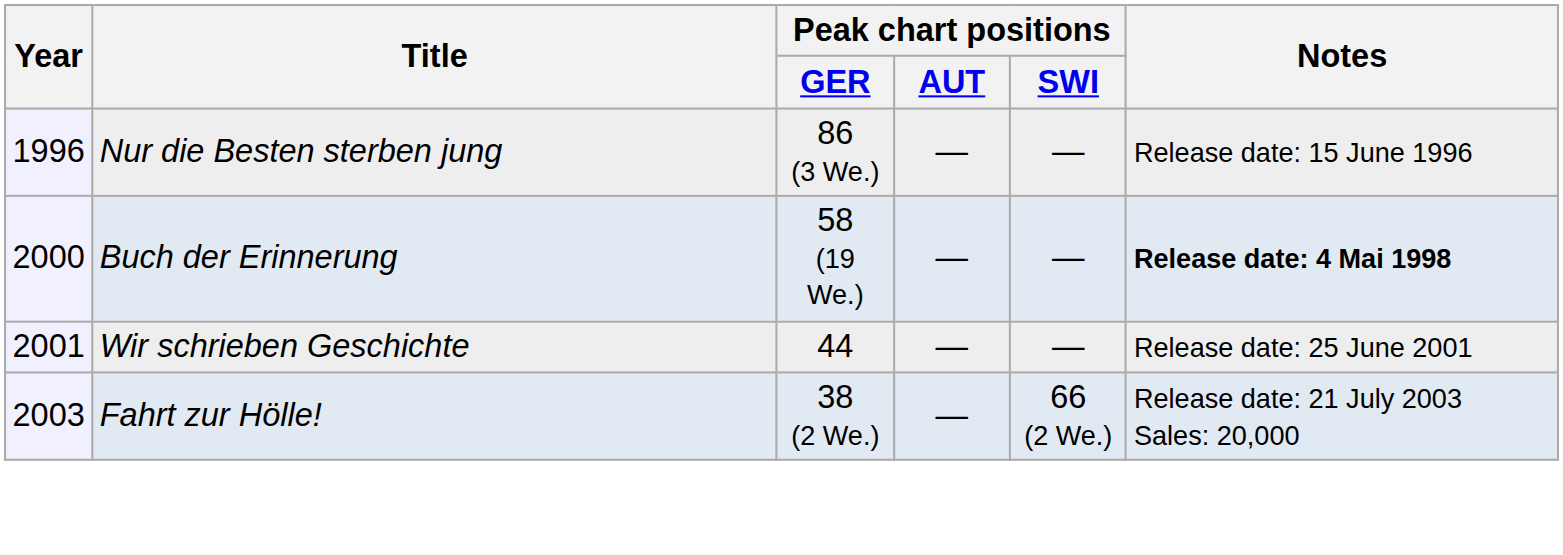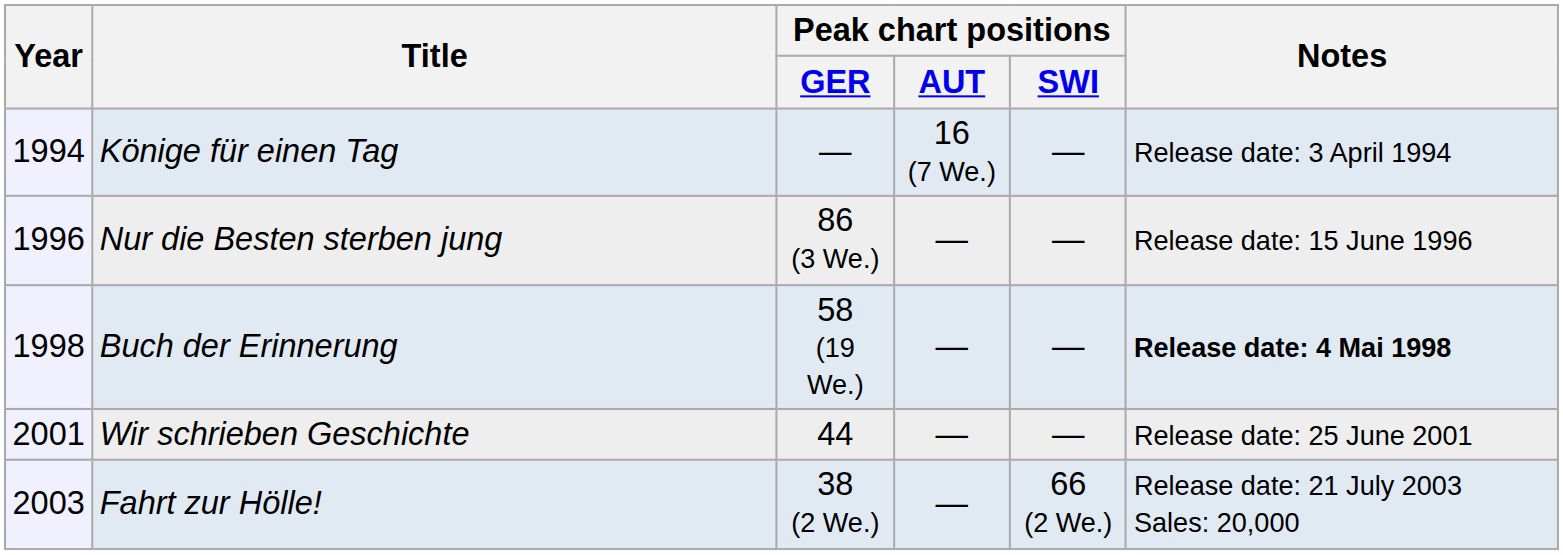+ row: 1994 | Könige für einen Tag | — | 16 (7 We.) | — | Release date: 3 April 1994
Buch der Erinnerung | Year: 2000 -> 1998
